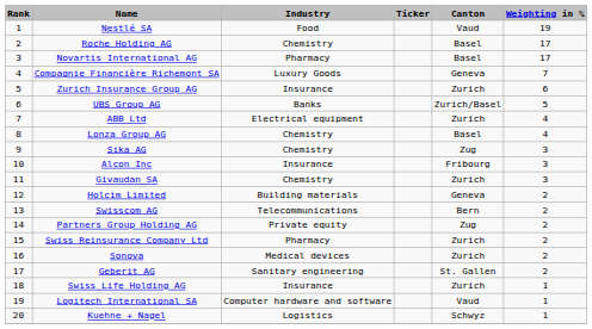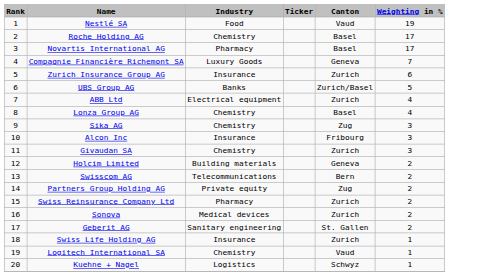Logitech International SA | Industry: Computer hardware and software -> Chemistry
